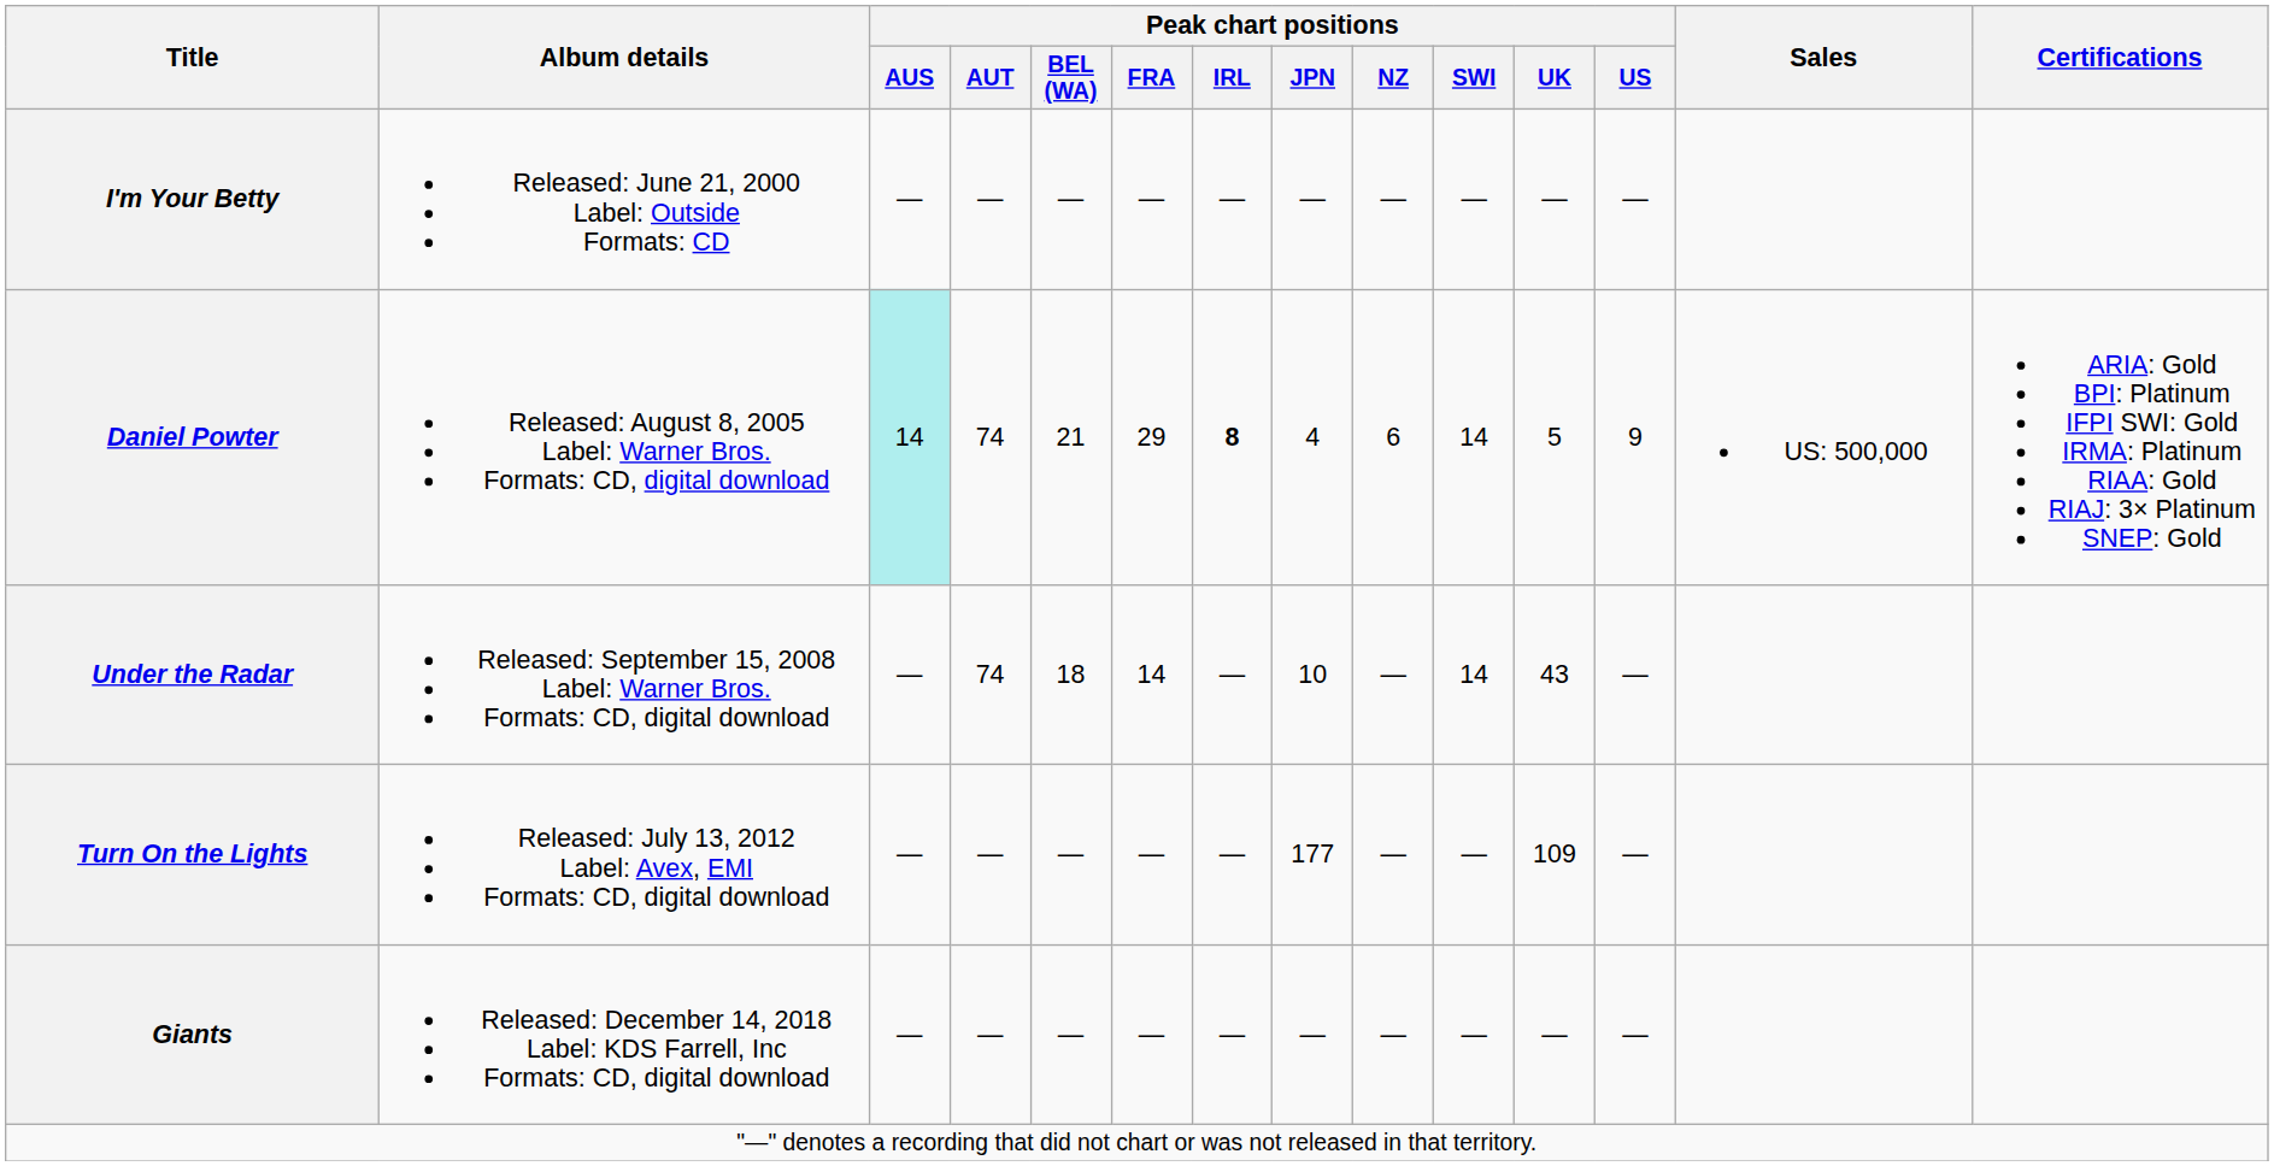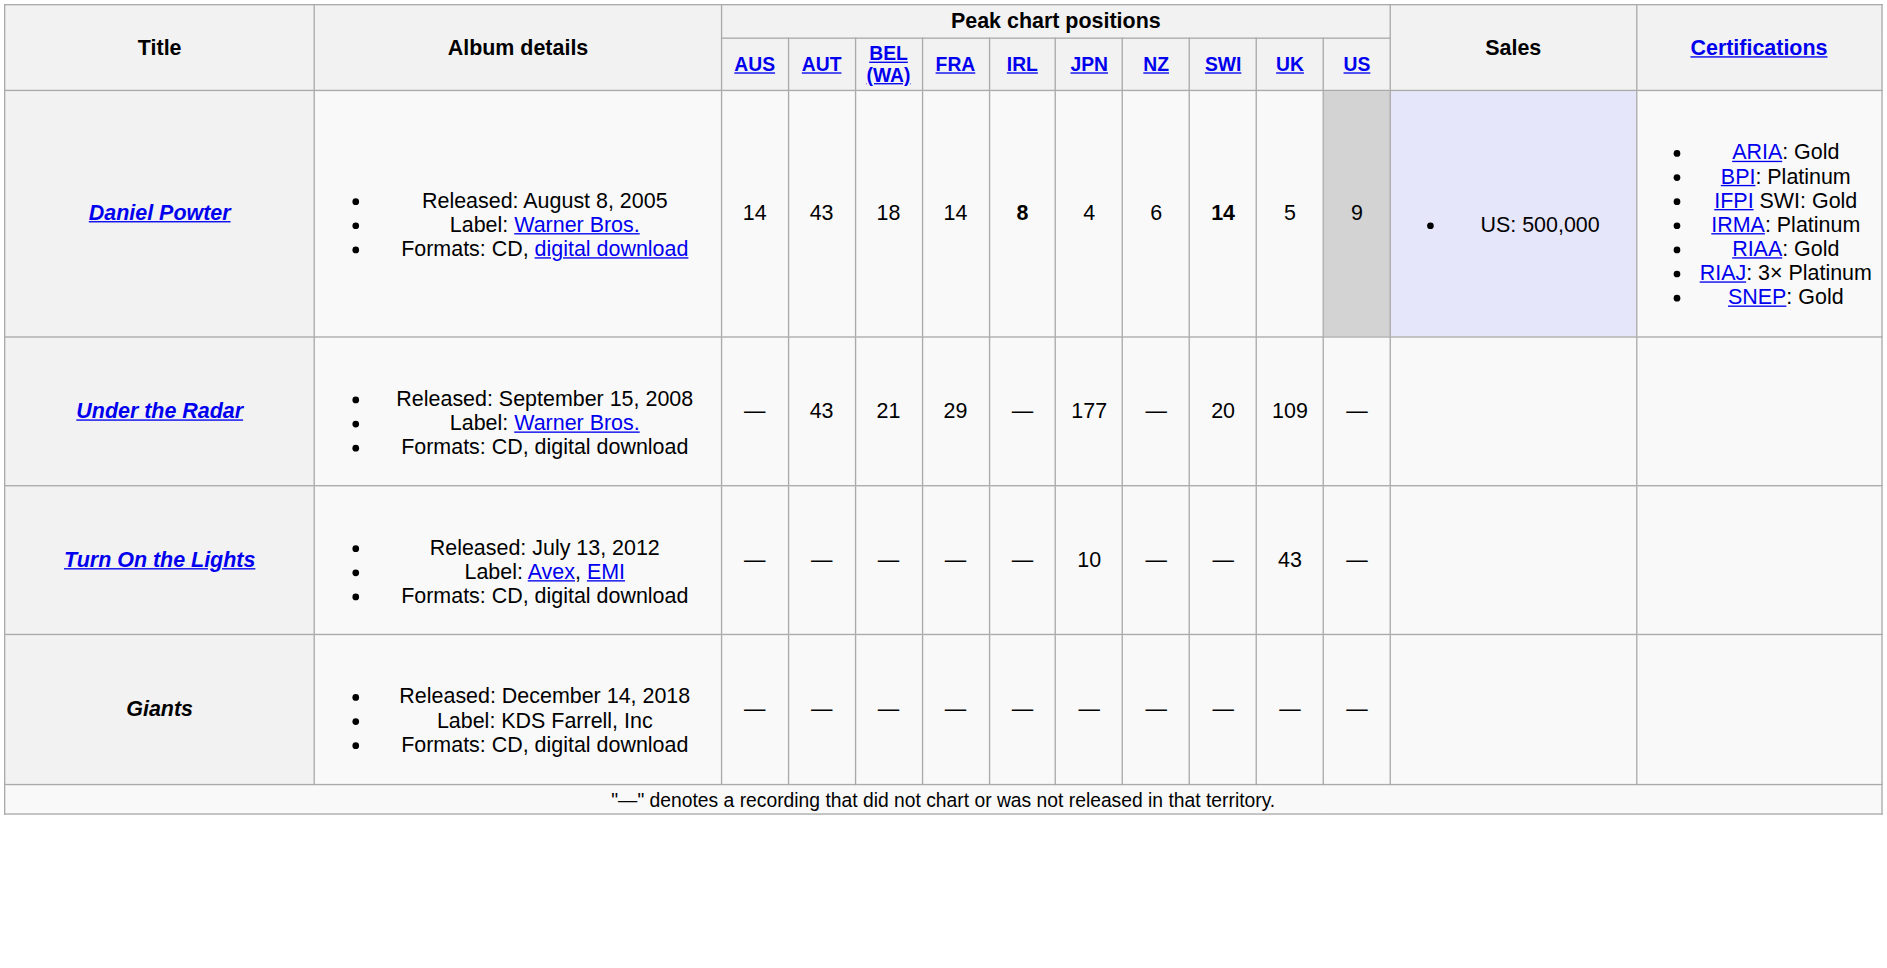- row: I'm Your Betty | Released: June 21, 2000 Label: Outside Formats: CD | — | — | — | — | — | — | — | — | — | —
Daniel Powter | Peak chart positions / AUS: paleturquoise background -> no background
Daniel Powter | Peak chart positions / AUT: 74 -> 43
Daniel Powter | Peak chart positions / BEL (WA): 21 -> 18
Daniel Powter | Peak chart positions / FRA: 29 -> 14
Daniel Powter | Peak chart positions / SWI: normal -> bold
Daniel Powter | Peak chart positions / US: no background -> lightgrey background
Daniel Powter | Sales: no background -> lavender background
Under the Radar | Peak chart positions / AUT: 74 -> 43
Under the Radar | Peak chart positions / BEL (WA): 18 -> 21
Under the Radar | Peak chart positions / FRA: 14 -> 29
Under the Radar | Peak chart positions / JPN: 10 -> 177
Under the Radar | Peak chart positions / SWI: 14 -> 20
Under the Radar | Peak chart positions / UK: 43 -> 109
Turn On the Lights | Peak chart positions / JPN: 177 -> 10
Turn On the Lights | Peak chart positions / UK: 109 -> 43
